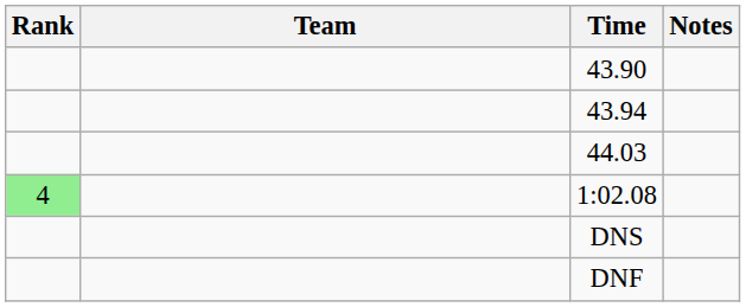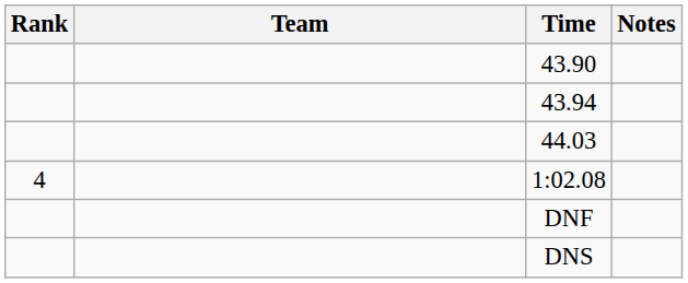1:02.08 | Rank: lightgreen background -> no background
rows swapped: DNF <-> DNS
